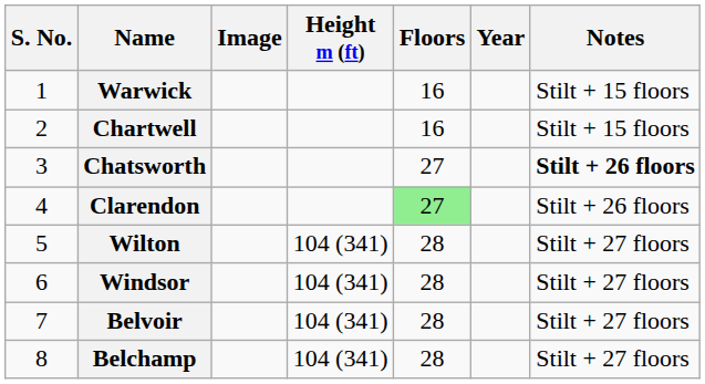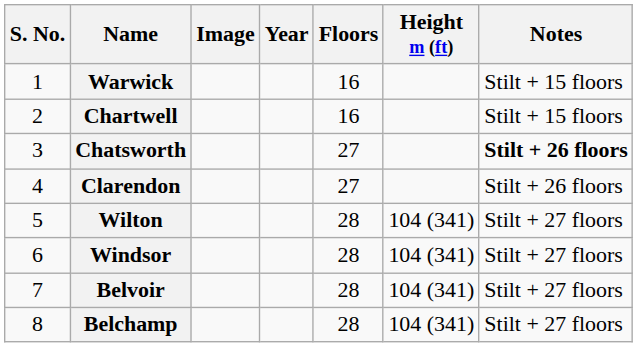columns swapped: Height m (ft) <-> Year
Clarendon | Floors: lightgreen background -> no background
